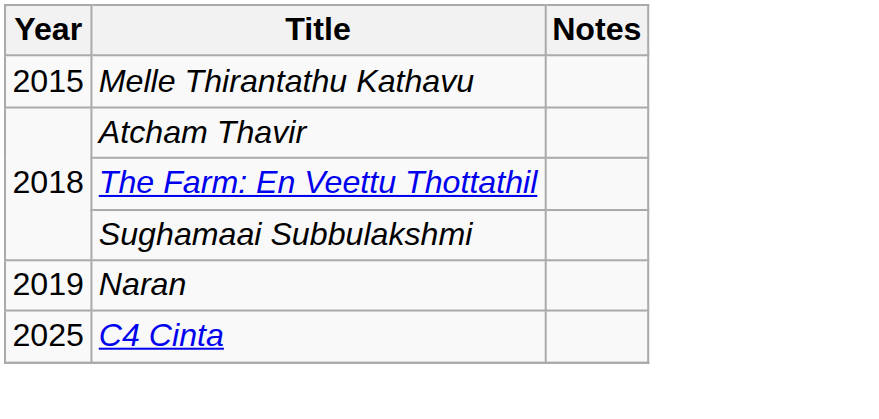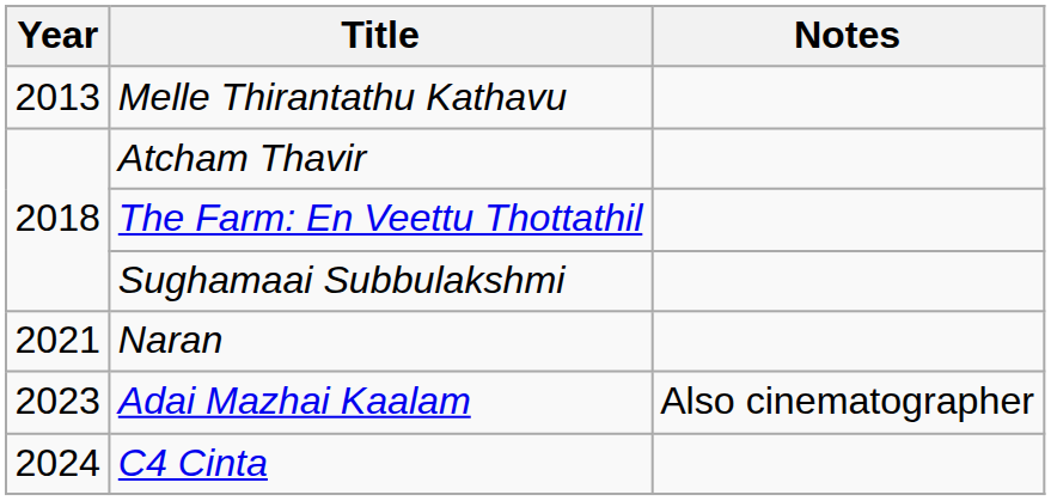Melle Thirantathu Kathavu | Year: 2015 -> 2013
Naran | Year: 2019 -> 2021
+ row: 2023 | Adai Mazhai Kaalam | Also cinematographer
C4 Cinta | Year: 2025 -> 2024
